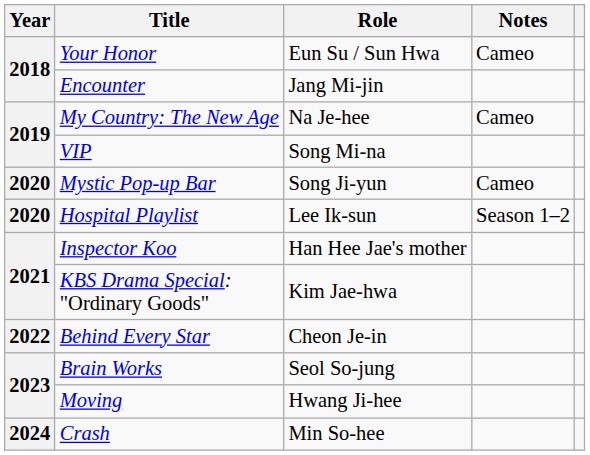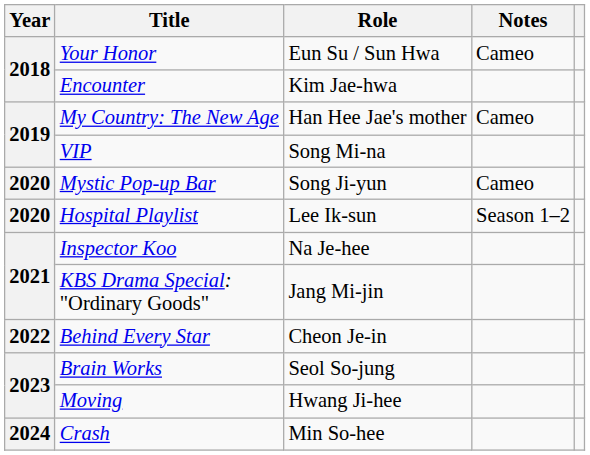Encounter | Role: Jang Mi-jin -> Kim Jae-hwa
My Country: The New Age | Role: Na Je-hee -> Han Hee Jae's mother
Inspector Koo | Role: Han Hee Jae's mother -> Na Je-hee
KBS Drama Special: "Ordinary Goods" | Role: Kim Jae-hwa -> Jang Mi-jin
